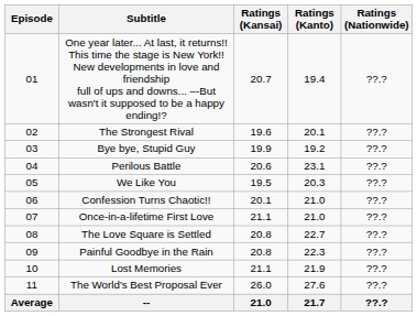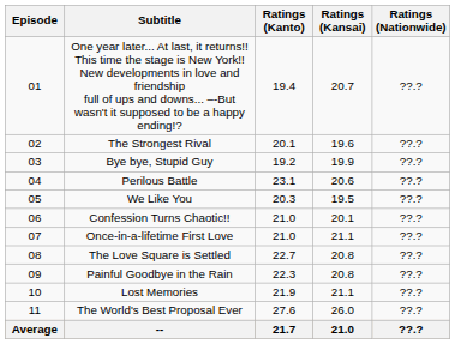columns swapped: Ratings (Kanto) <-> Ratings (Kansai)
